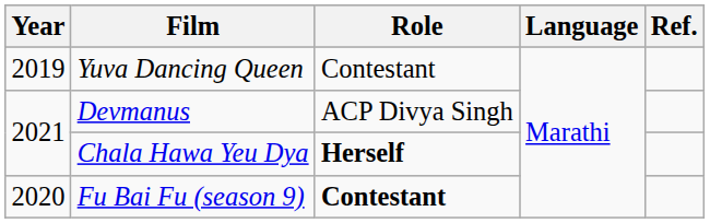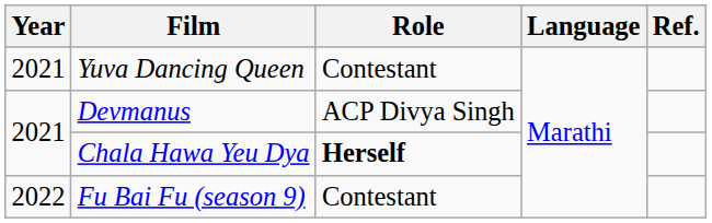Yuva Dancing Queen | Year: 2019 -> 2021
Fu Bai Fu (season 9) | Year: 2020 -> 2022
Fu Bai Fu (season 9) | Role: bold -> normal
